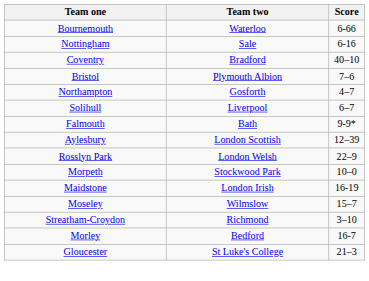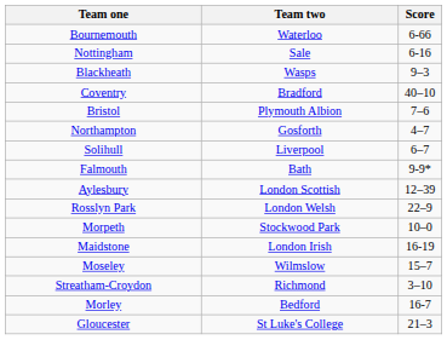+ row: Blackheath | Wasps | 9–3
